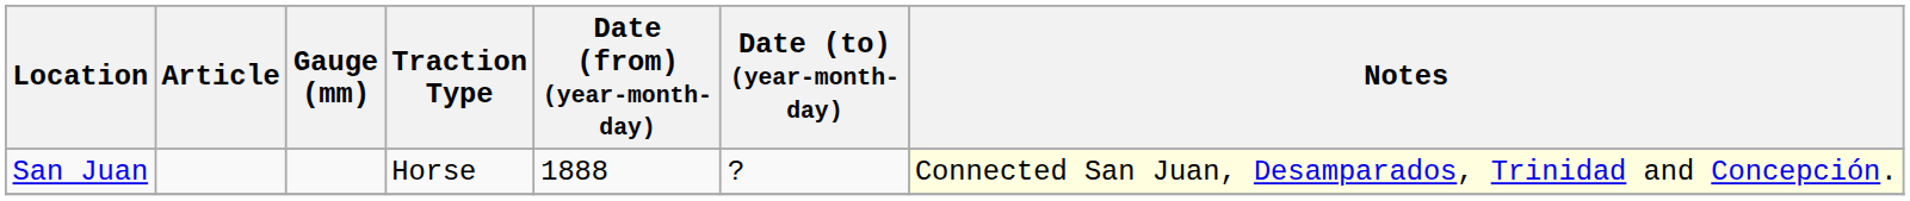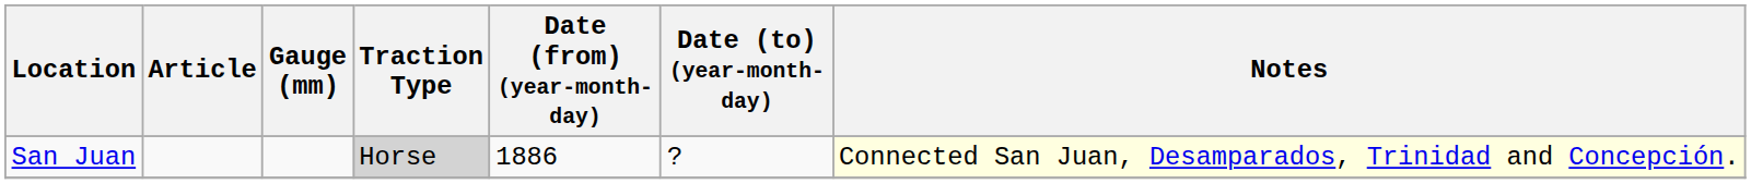San Juan | Traction Type: no background -> lightgrey background
San Juan | Date (from) (year-month-day): 1888 -> 1886
